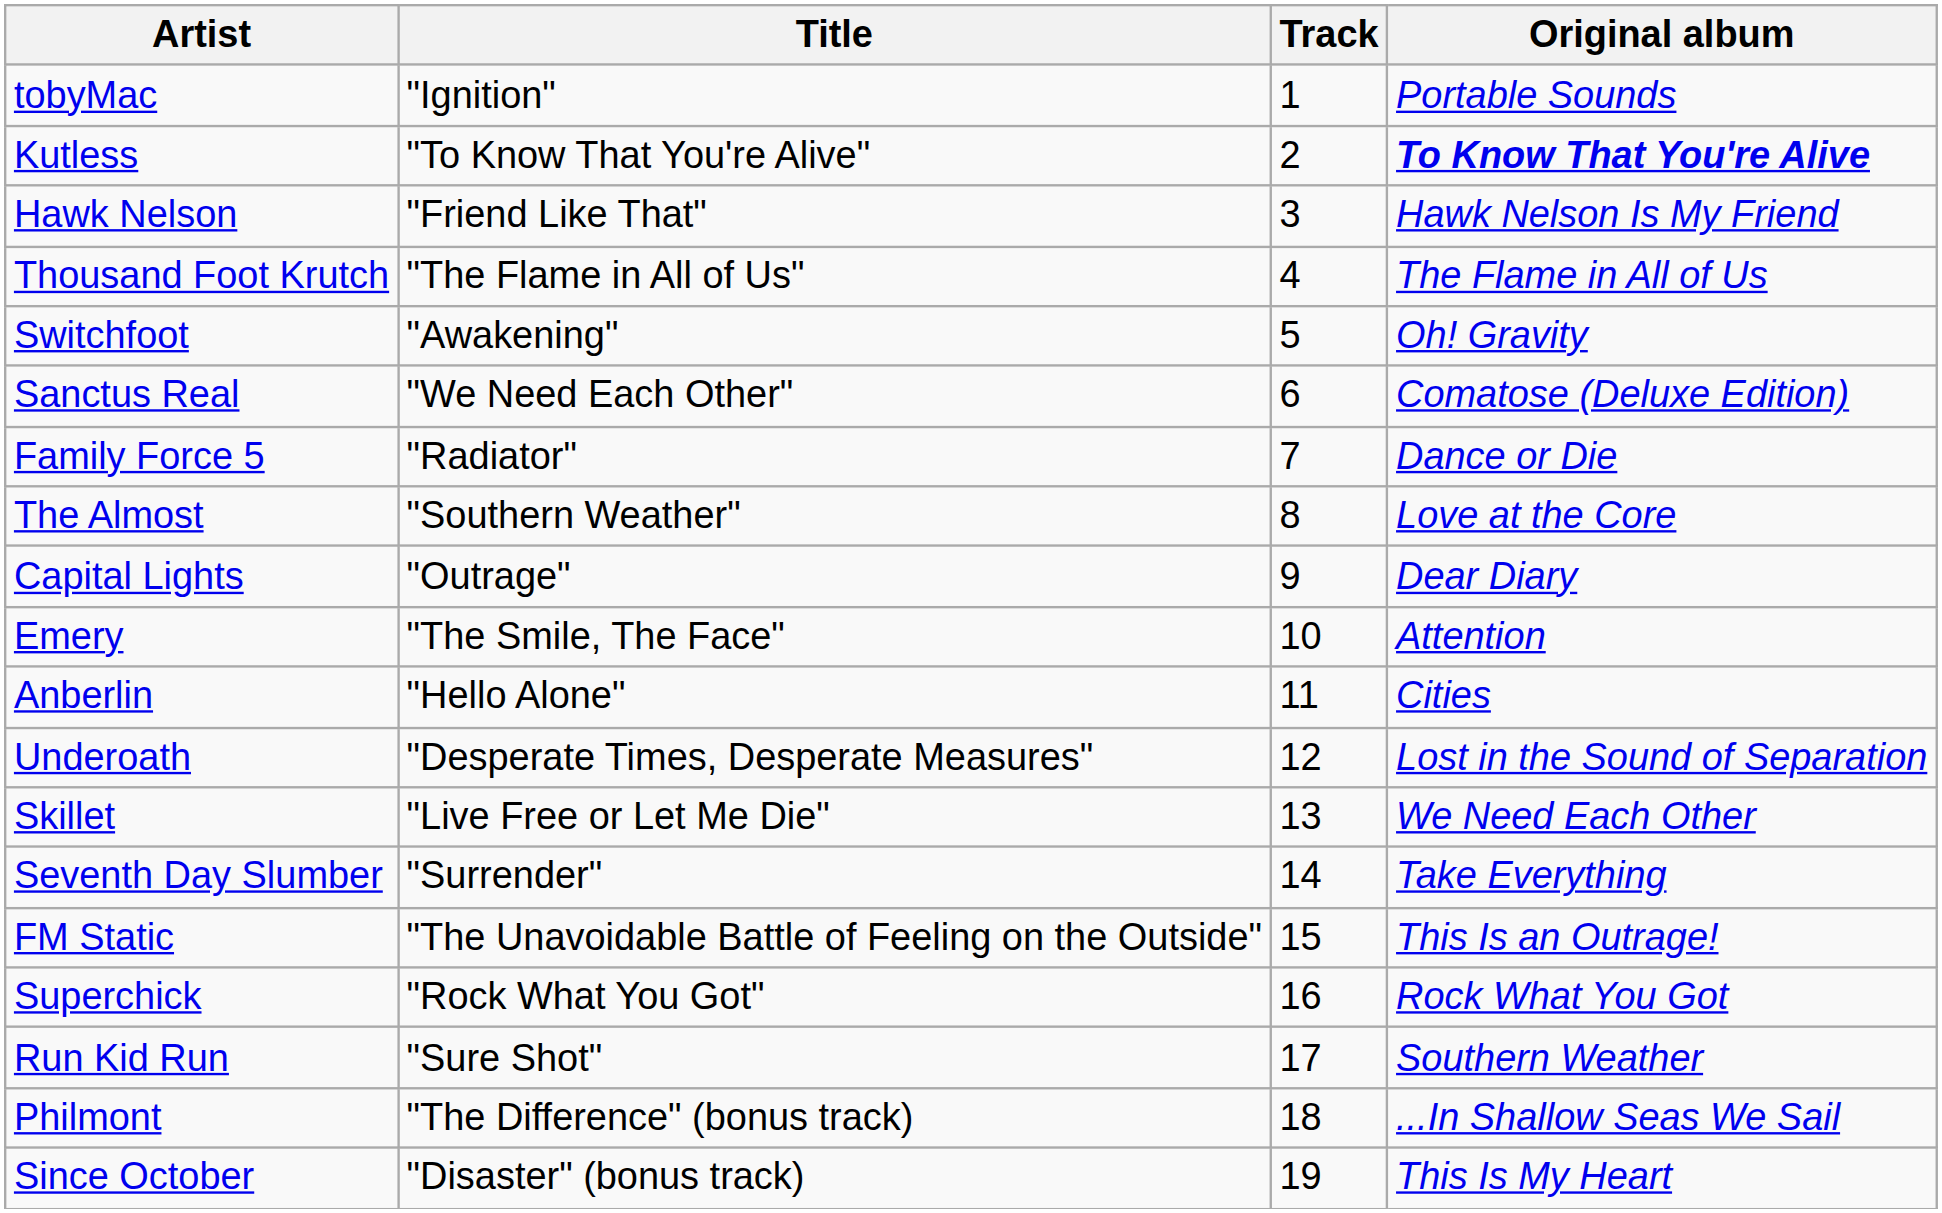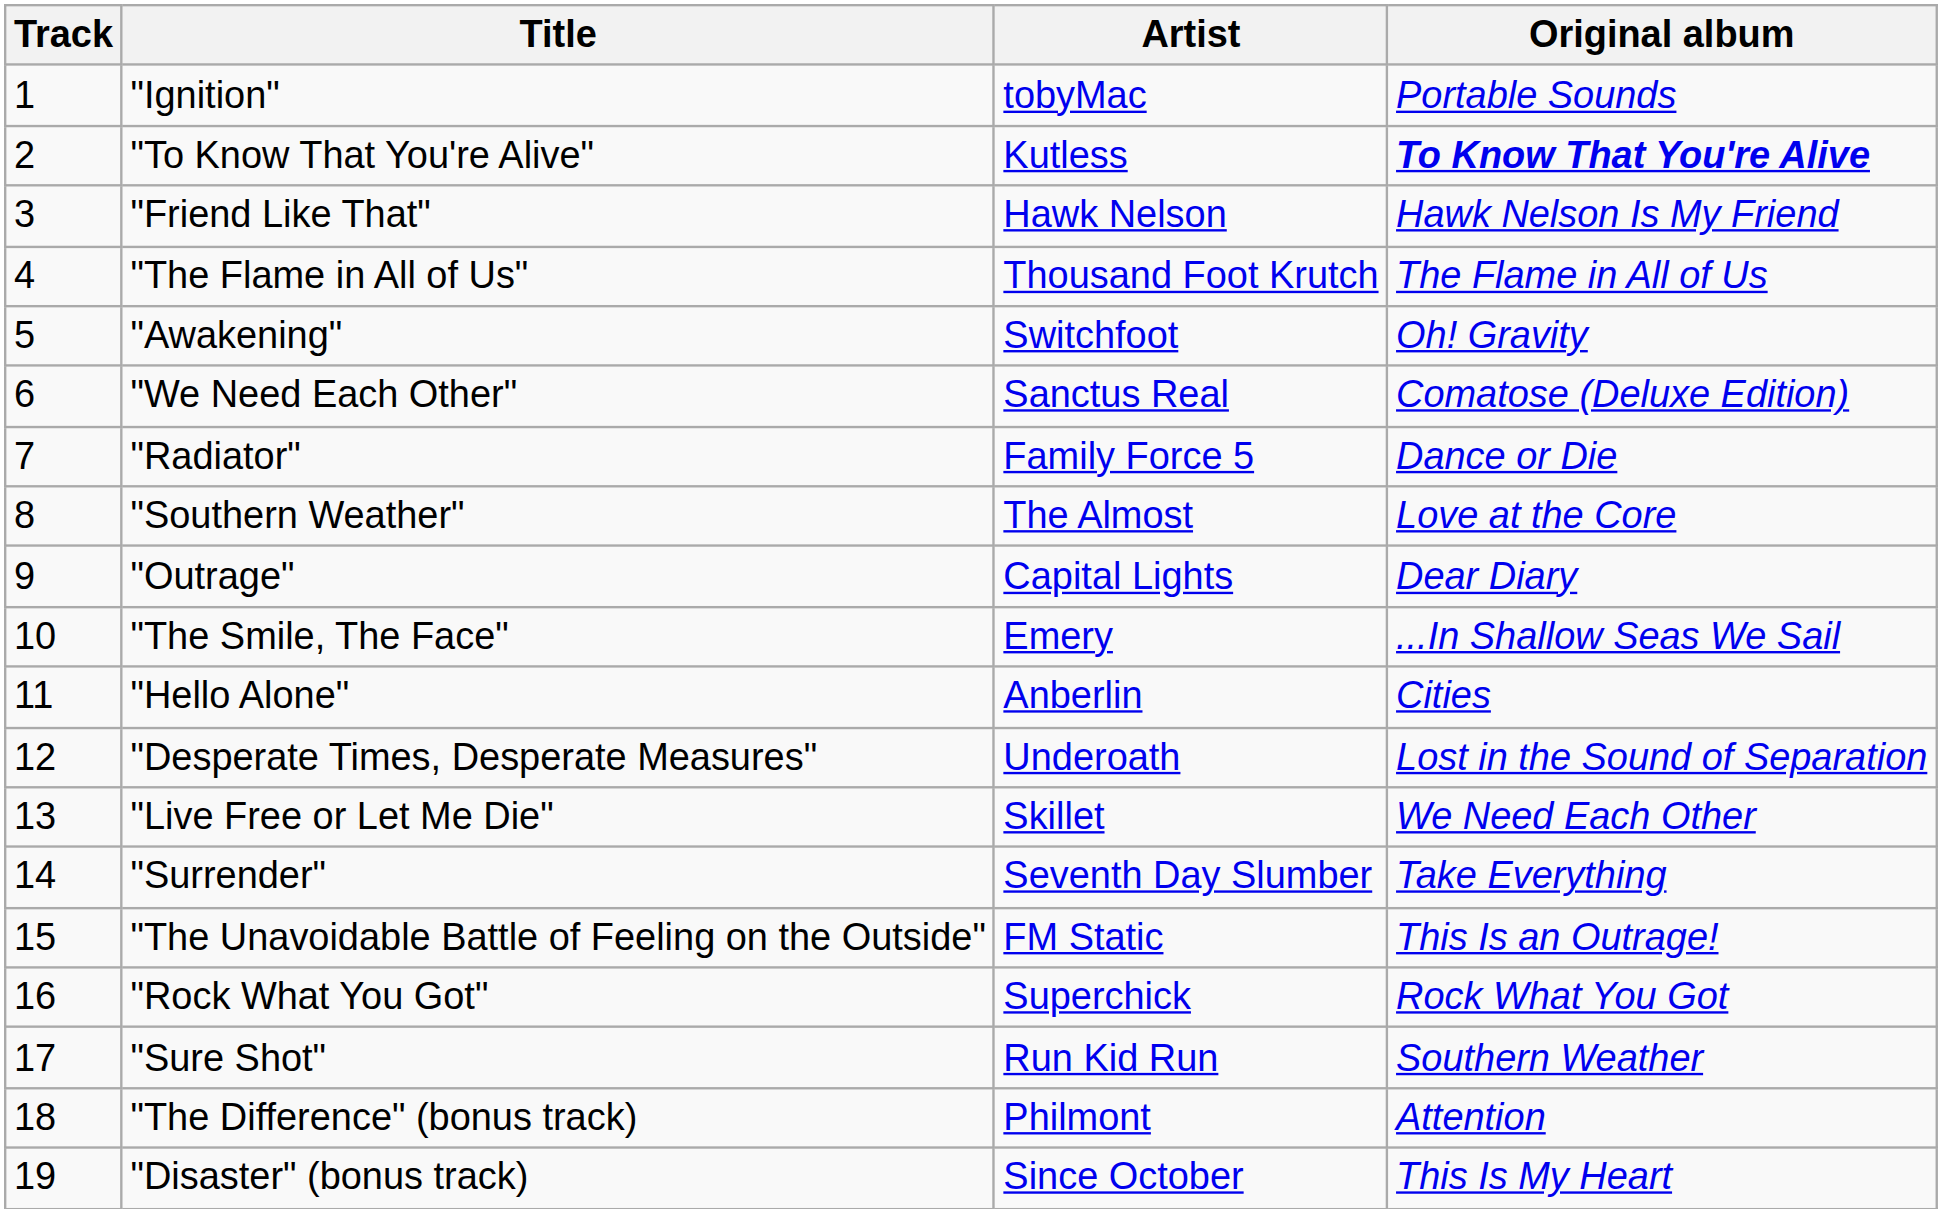columns swapped: Track <-> Artist
"The Smile, The Face" | Original album: Attention -> ...In Shallow Seas We Sail
"The Difference" (bonus track) | Original album: ...In Shallow Seas We Sail -> Attention
